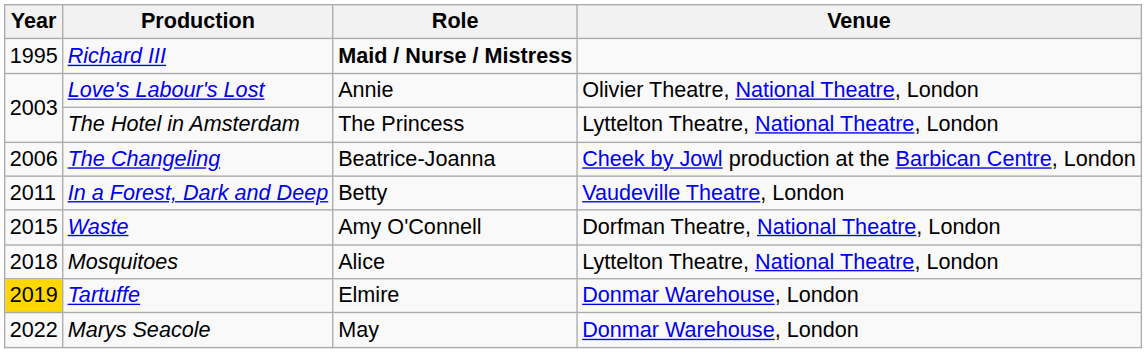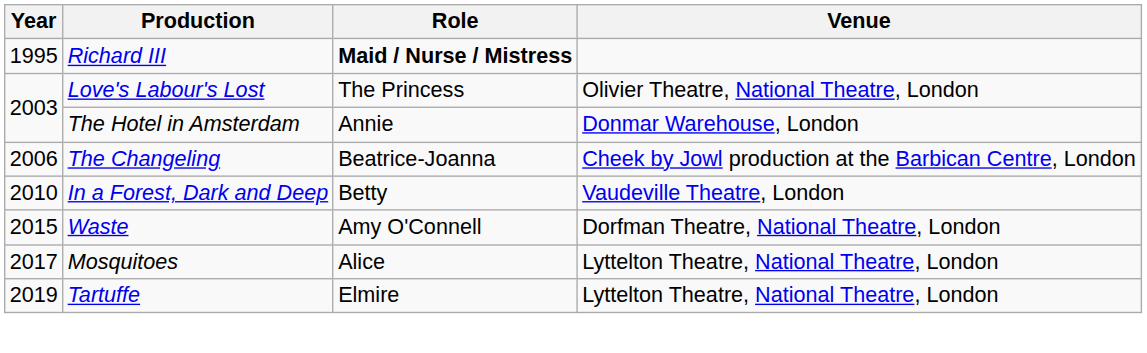Love's Labour's Lost | Role: Annie -> The Princess
The Hotel in Amsterdam | Role: The Princess -> Annie
The Hotel in Amsterdam | Venue: Lyttelton Theatre, National Theatre, London -> Donmar Warehouse, London
In a Forest, Dark and Deep | Year: 2011 -> 2010
Mosquitoes | Year: 2018 -> 2017
Tartuffe | Year: gold background -> no background
Tartuffe | Venue: Donmar Warehouse, London -> Lyttelton Theatre, National Theatre, London
- row: 2022 | Marys Seacole | May | Donmar Warehouse, London
